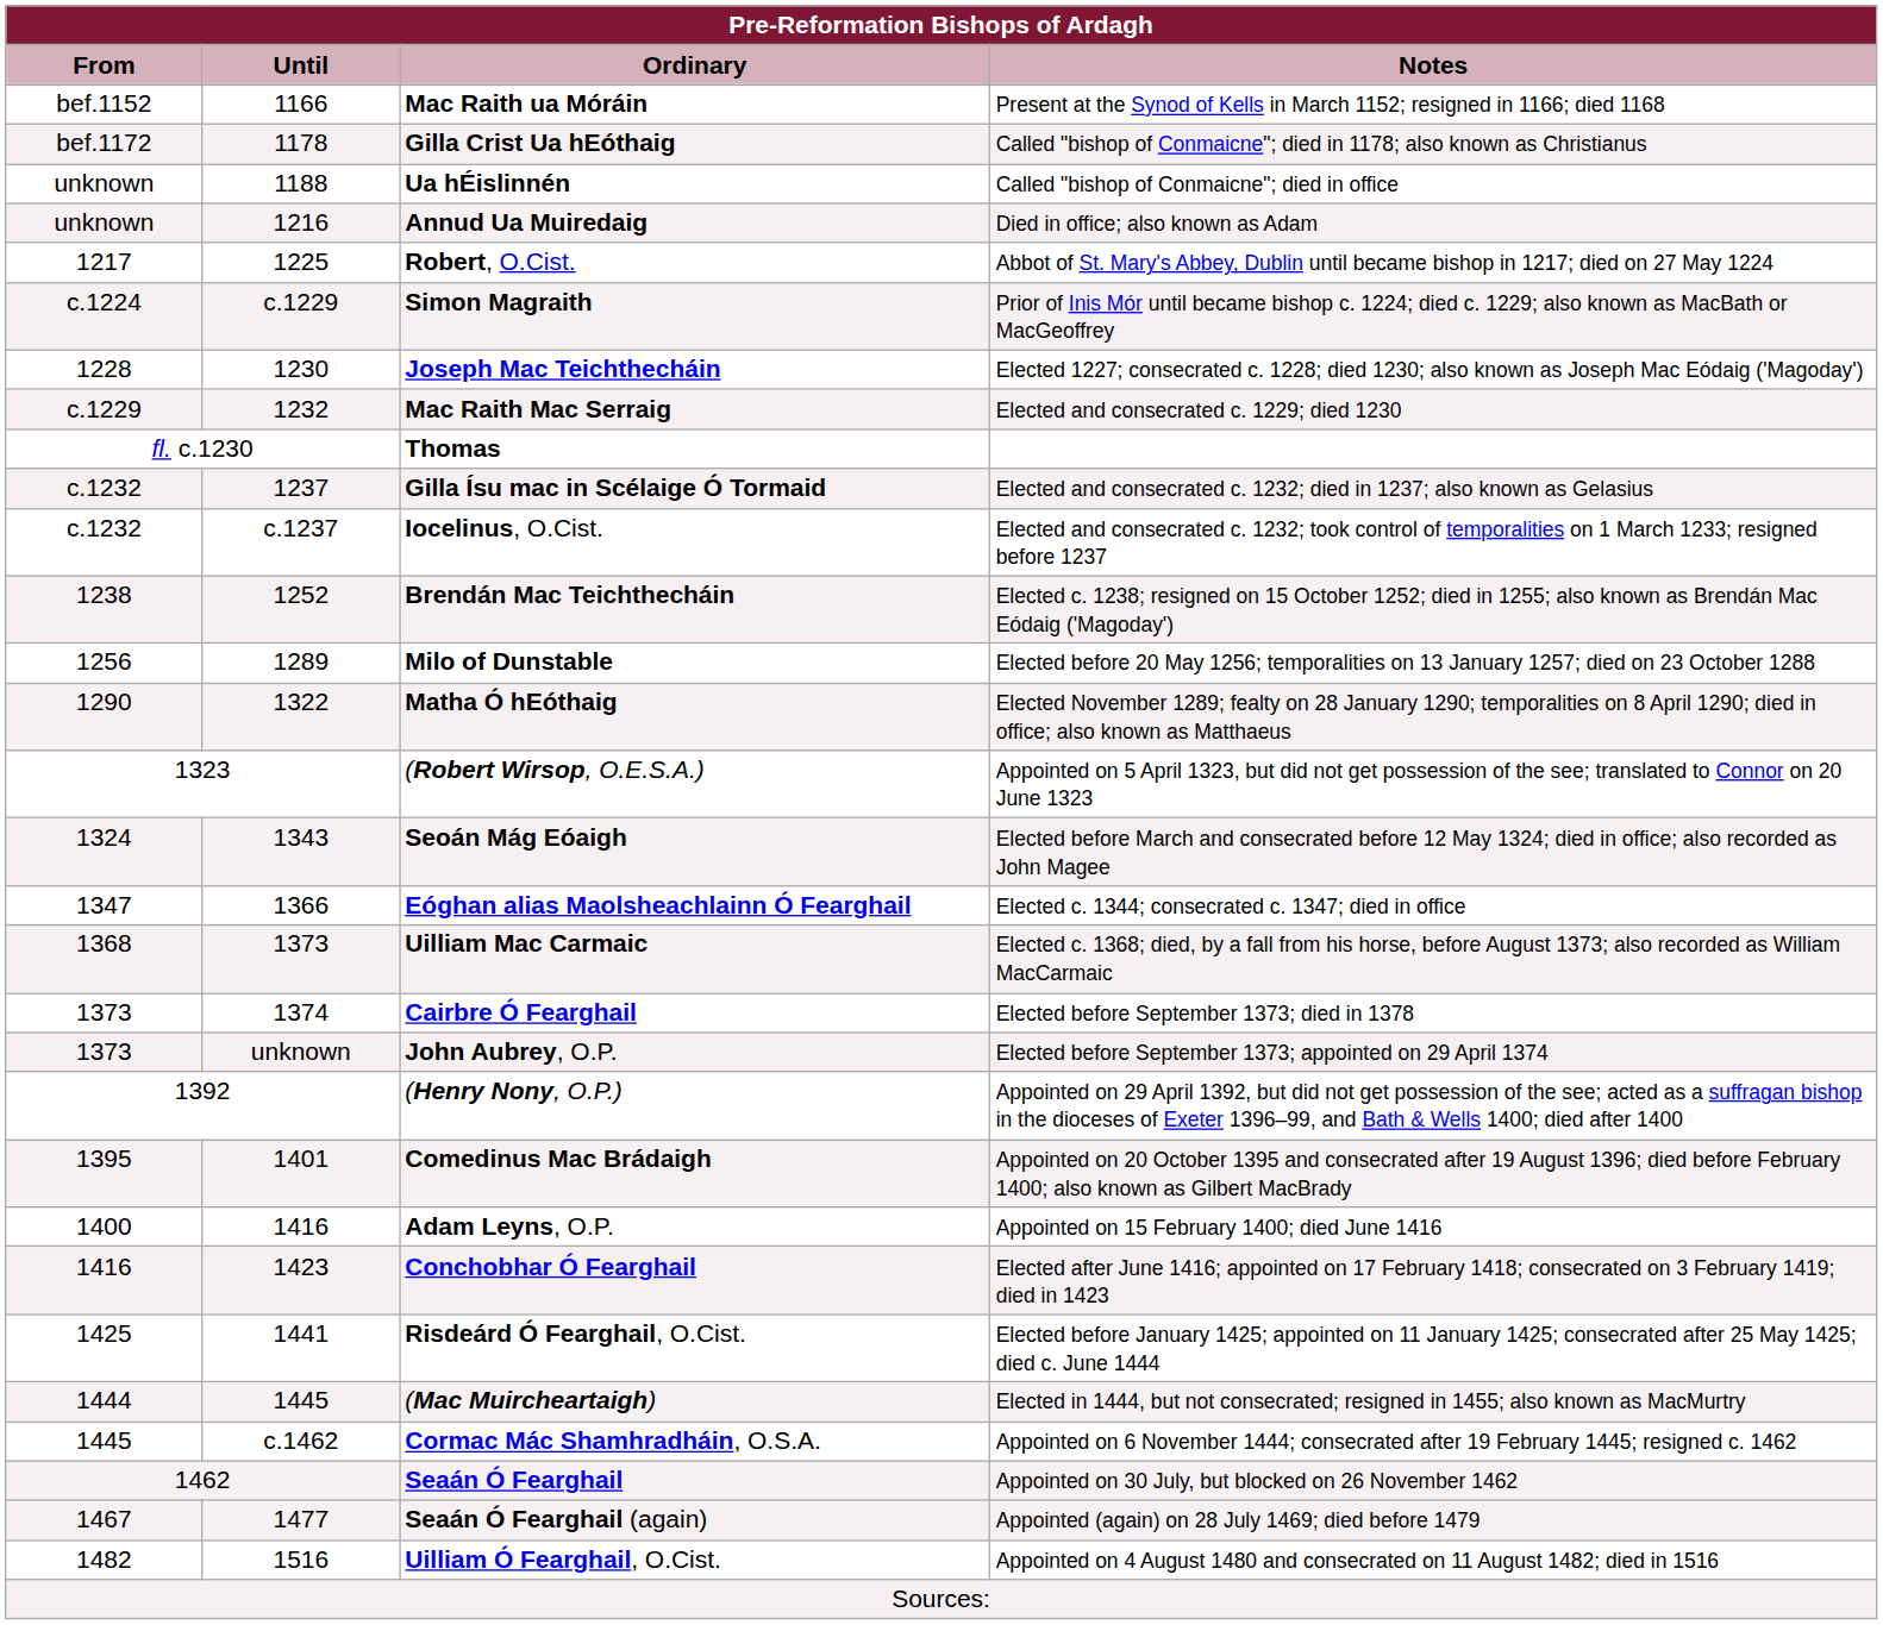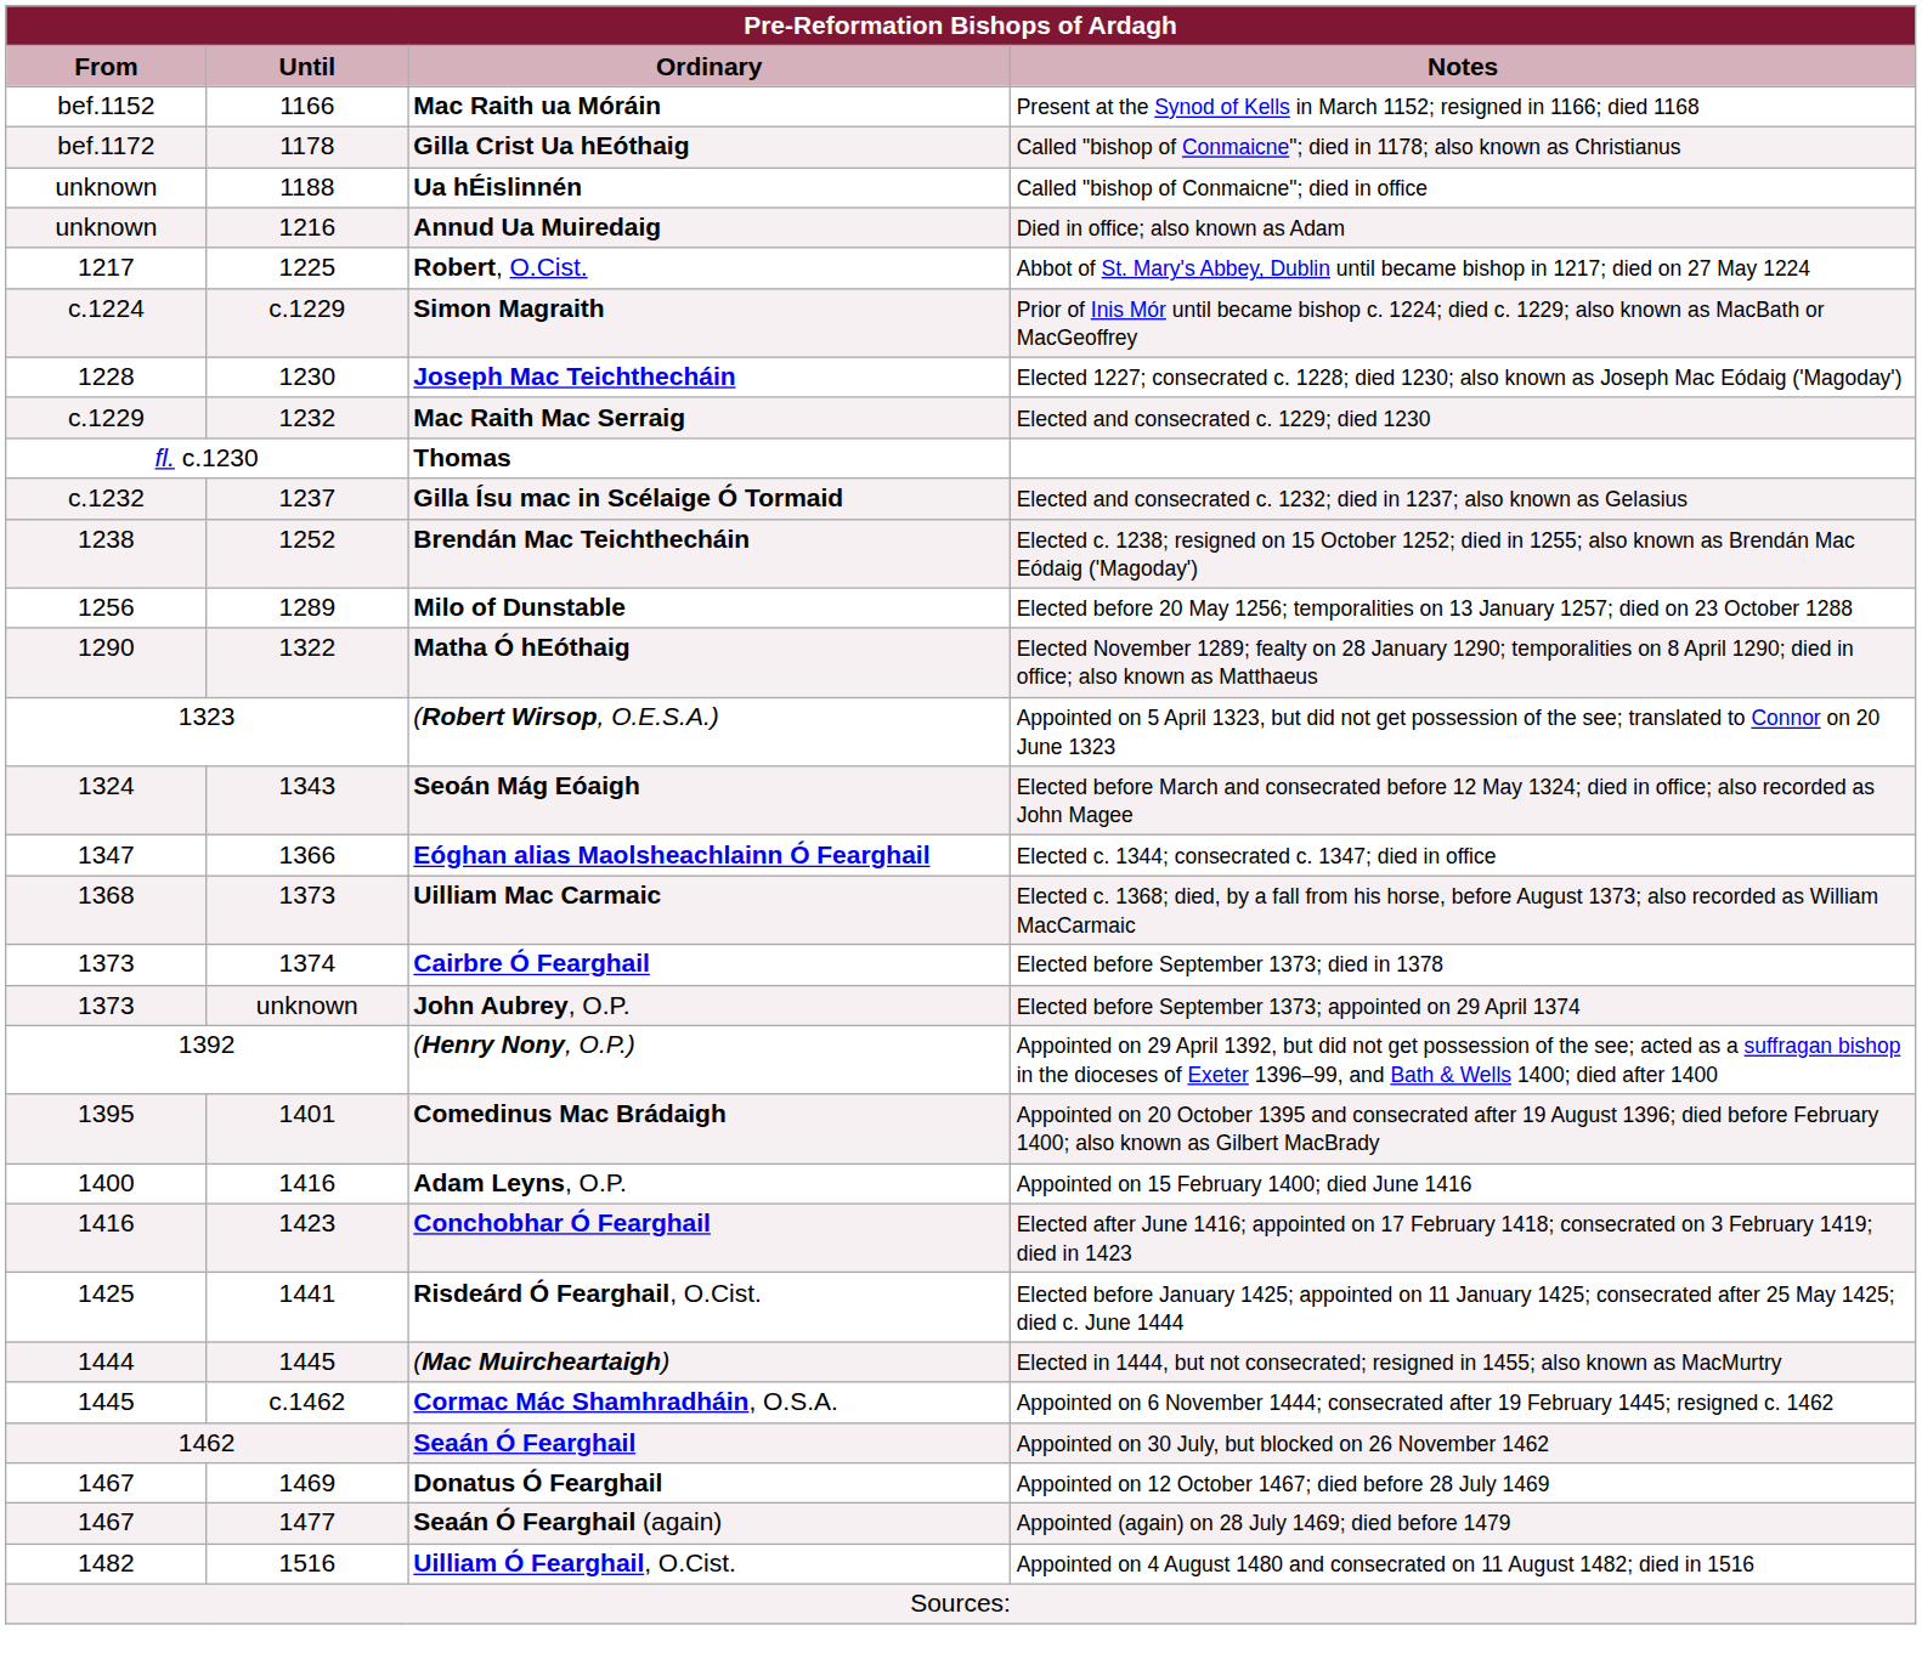- row: c.1232 | c.1237 | Iocelinus, O.Cist. | Elected and consecrated c. 1232; took control of temporalities on 1 March 1233; resigned before 1237
+ row: 1467 | 1469 | Donatus Ó Fearghail | Appointed on 12 October 1467; died before 28 July 1469
